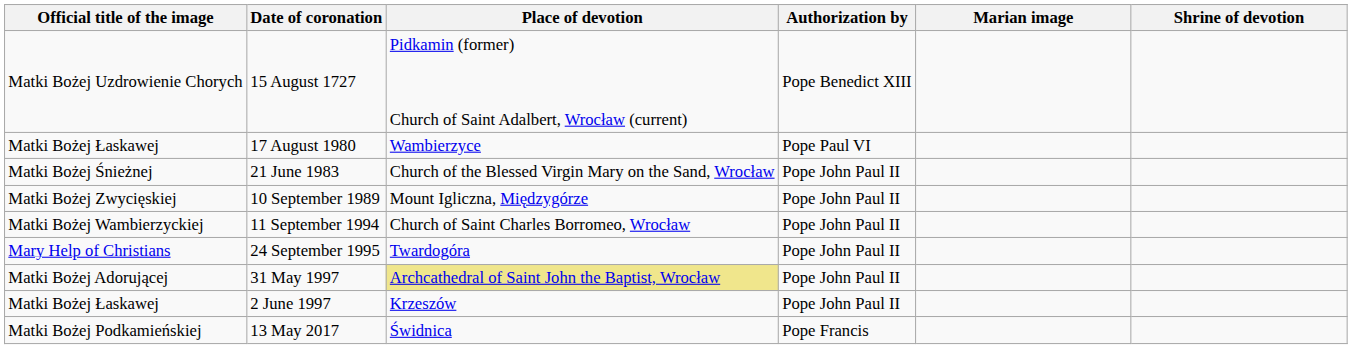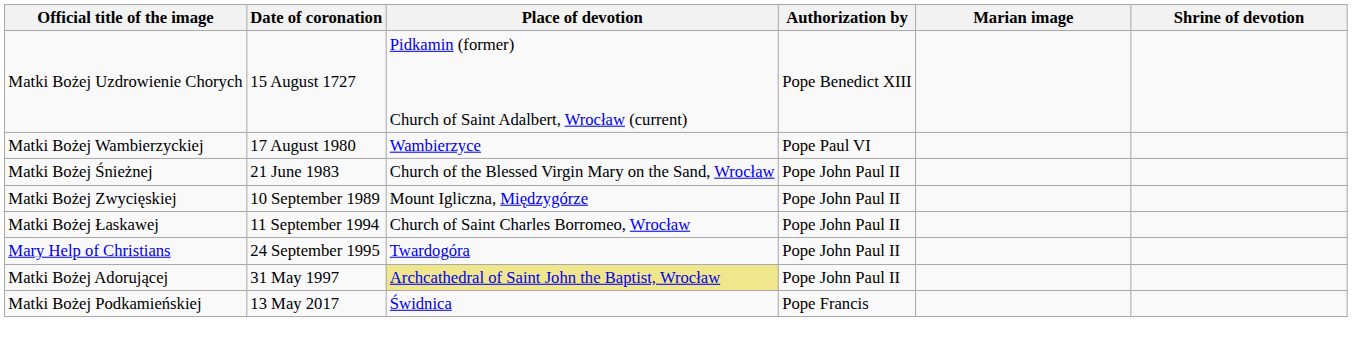17 August 1980 | Official title of the image: Matki Bożej Łaskawej -> Matki Bożej Wambierzyckiej
11 September 1994 | Official title of the image: Matki Bożej Wambierzyckiej -> Matki Bożej Łaskawej
- row: Matki Bożej Łaskawej | 2 June 1997 | Krzeszów | Pope John Paul II
